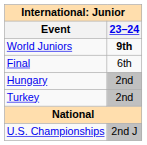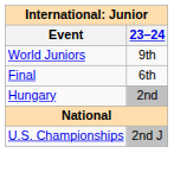World Juniors | 23–24: bold -> normal
- row: Turkey | 2nd
